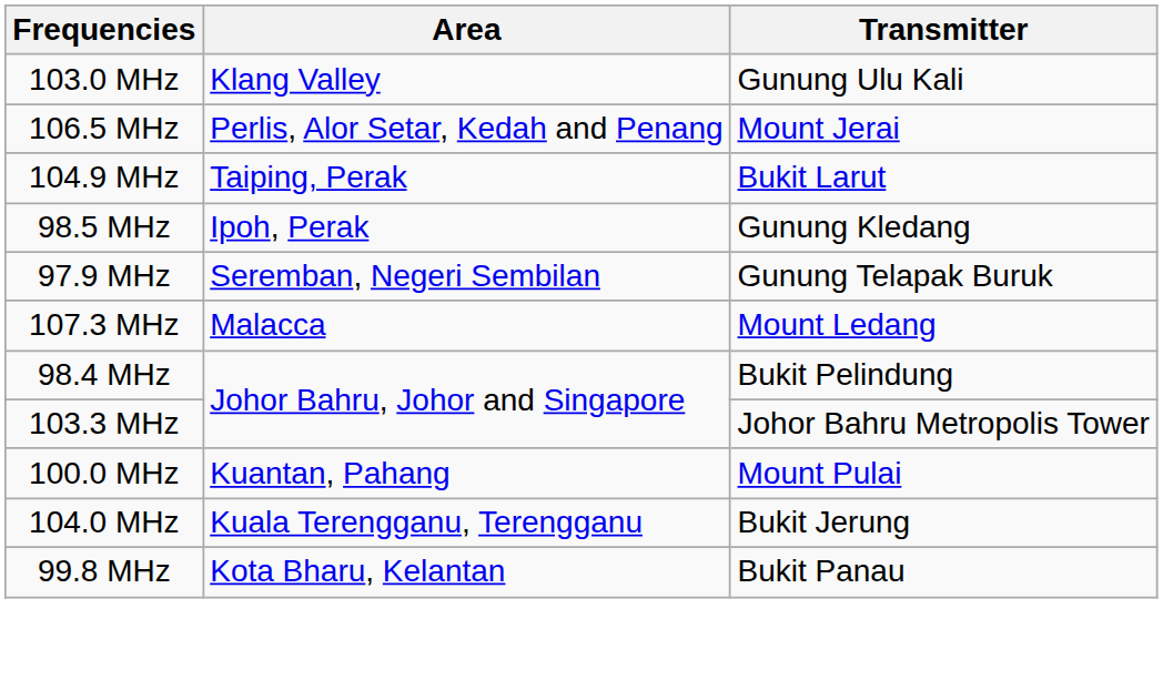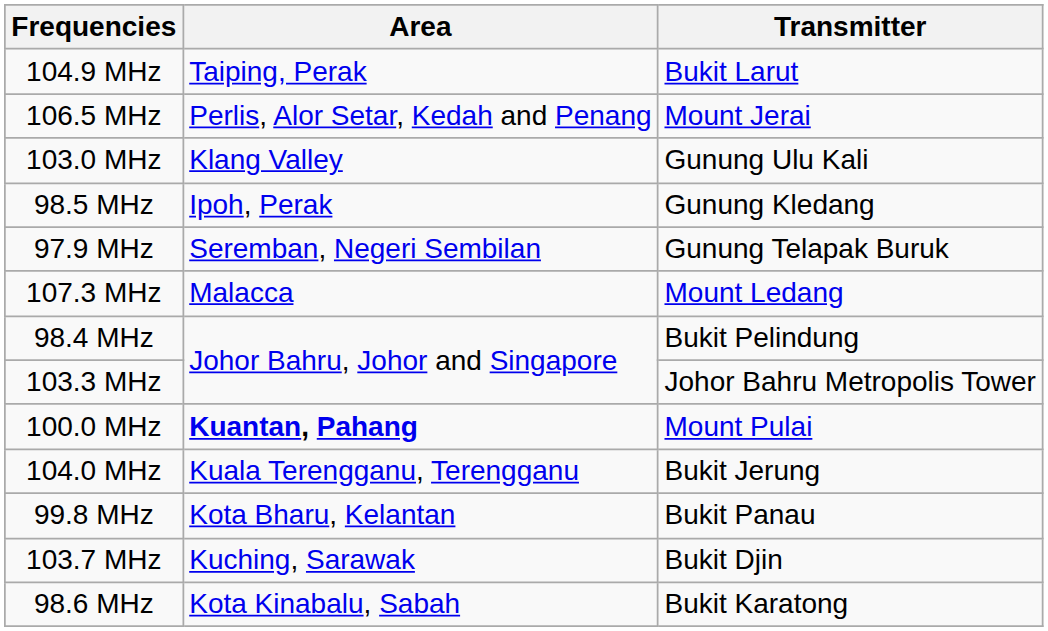rows swapped: 103.0 MHz <-> 104.9 MHz
100.0 MHz | Area: normal -> bold
+ row: 103.7 MHz | Kuching, Sarawak | Bukit Djin
+ row: 98.6 MHz | Kota Kinabalu, Sabah | Bukit Karatong
